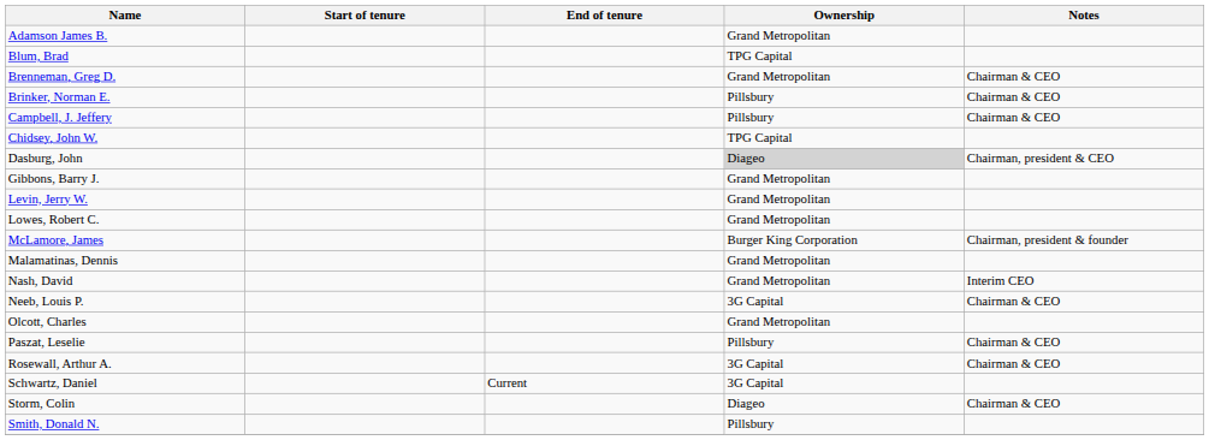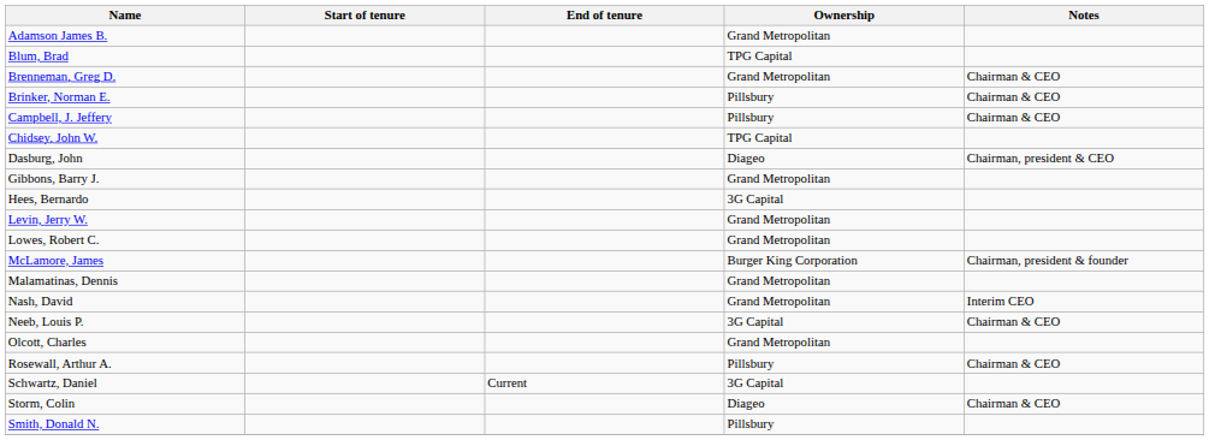Dasburg, John | Ownership: lightgrey background -> no background
+ row: Hees, Bernardo | 3G Capital
- row: Paszat, Leselie | Pillsbury | Chairman & CEO
Rosewall, Arthur A. | Ownership: 3G Capital -> Pillsbury
